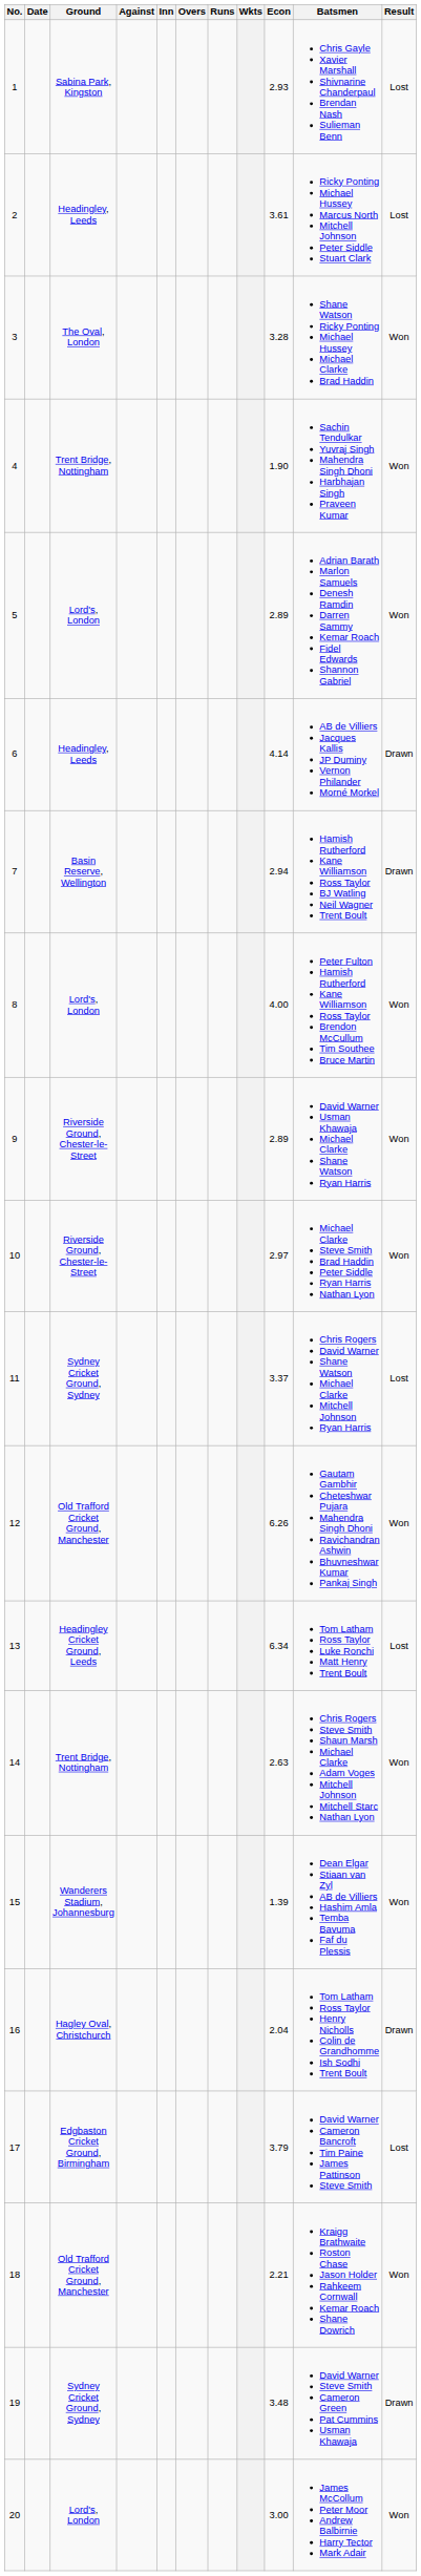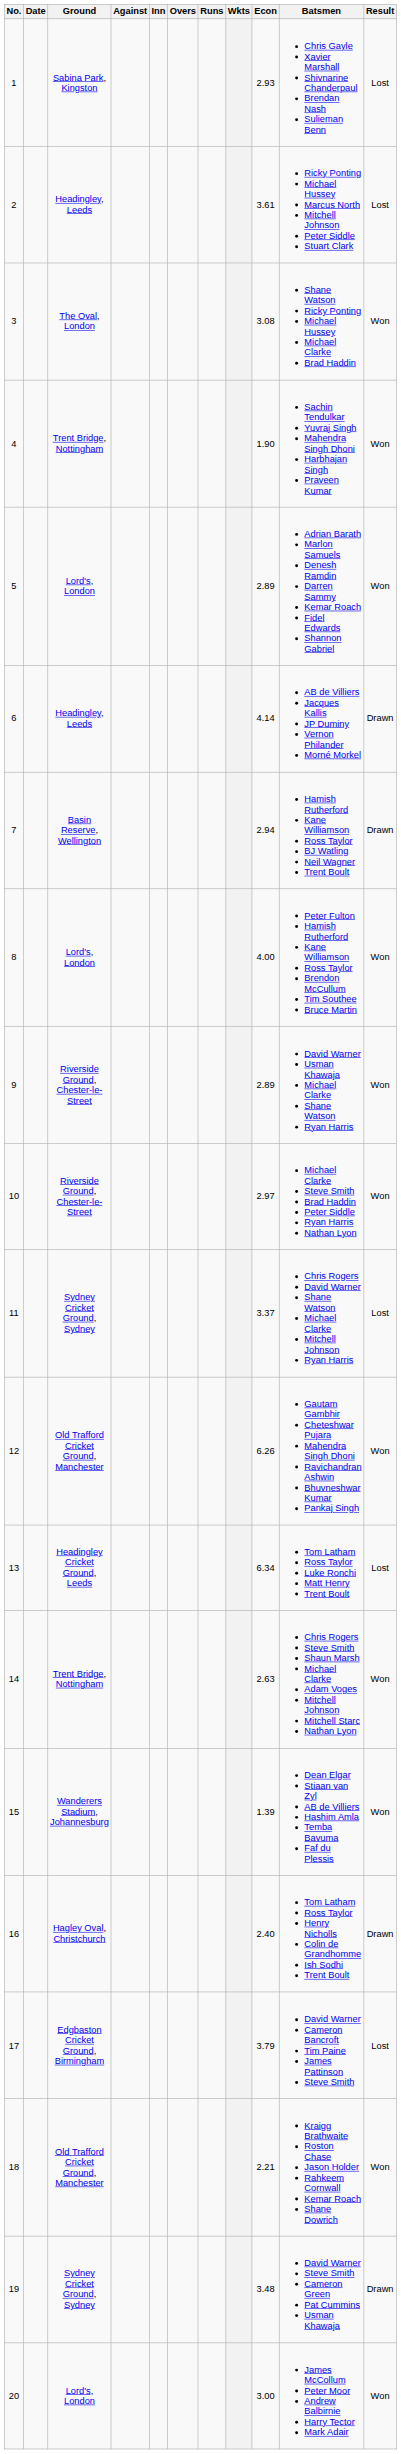3 | Econ: 3.28 -> 3.08
16 | Econ: 2.04 -> 2.40
